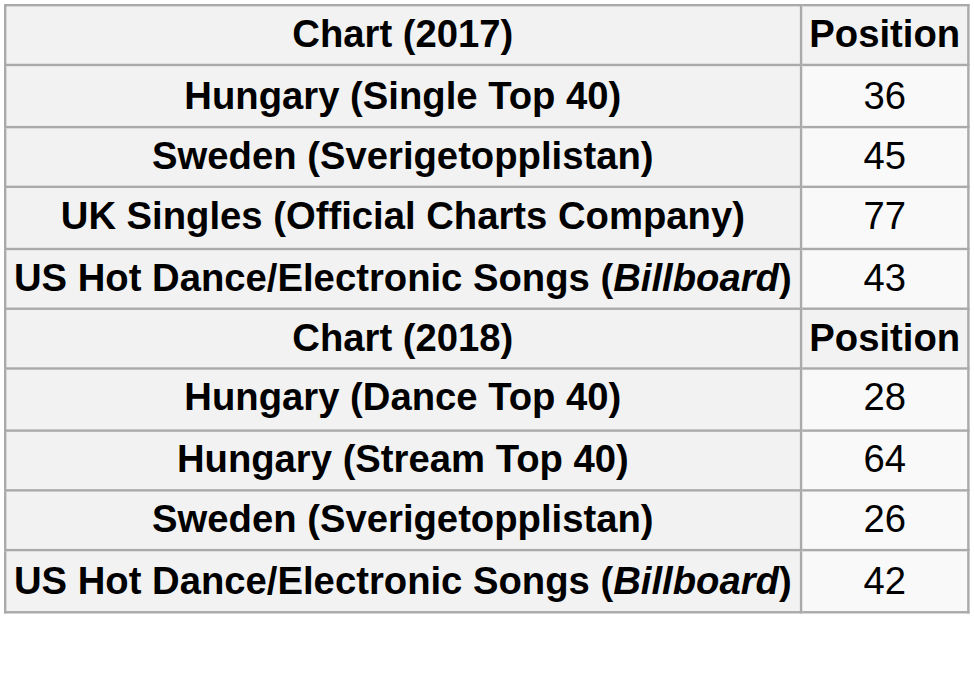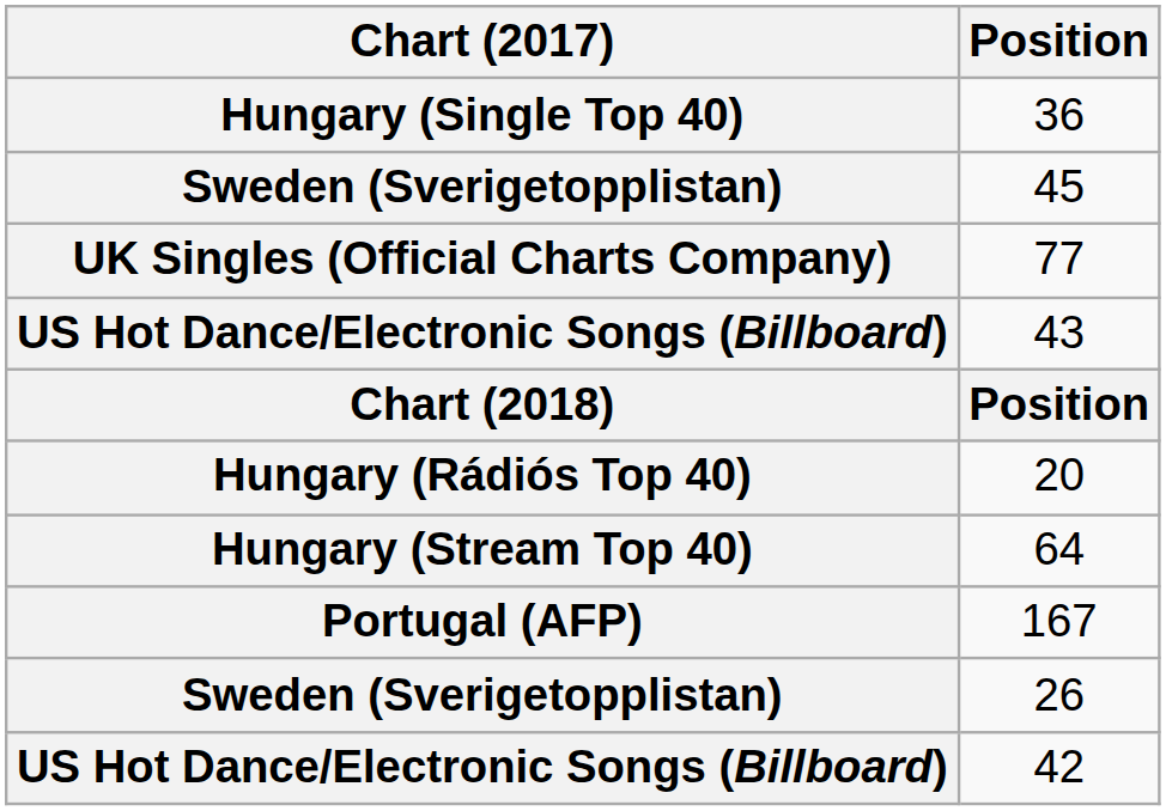- row: Hungary (Dance Top 40) | 28
+ row: Hungary (Rádiós Top 40) | 20
+ row: Portugal (AFP) | 167
